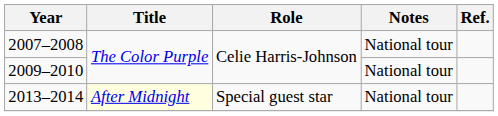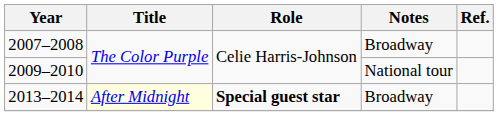2007–2008 | Notes: National tour -> Broadway
2013–2014 | Role: normal -> bold
2013–2014 | Notes: National tour -> Broadway
